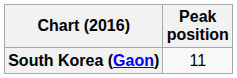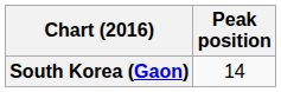South Korea (Gaon) | Peak position: 11 -> 14
